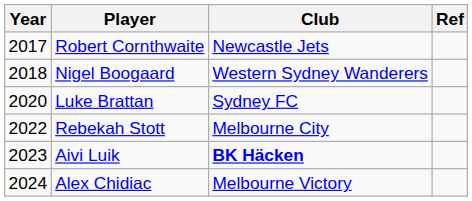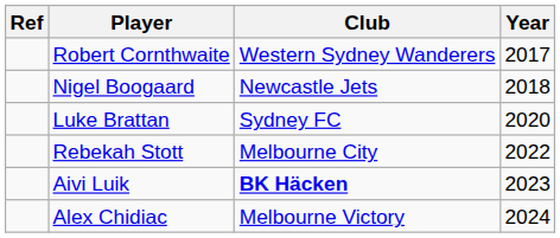columns swapped: Year <-> Ref
Robert Cornthwaite | Club: Newcastle Jets -> Western Sydney Wanderers
Nigel Boogaard | Club: Western Sydney Wanderers -> Newcastle Jets
